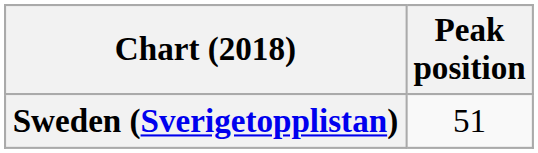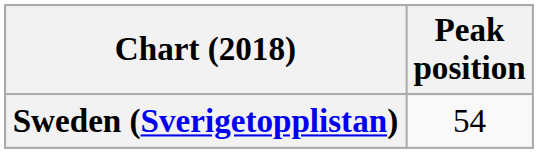Sweden (Sverigetopplistan) | Peak position: 51 -> 54
